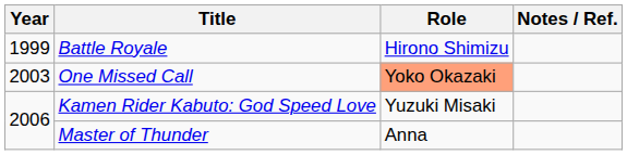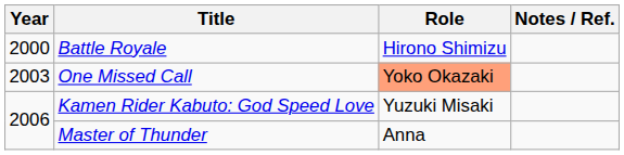Battle Royale | Year: 1999 -> 2000
